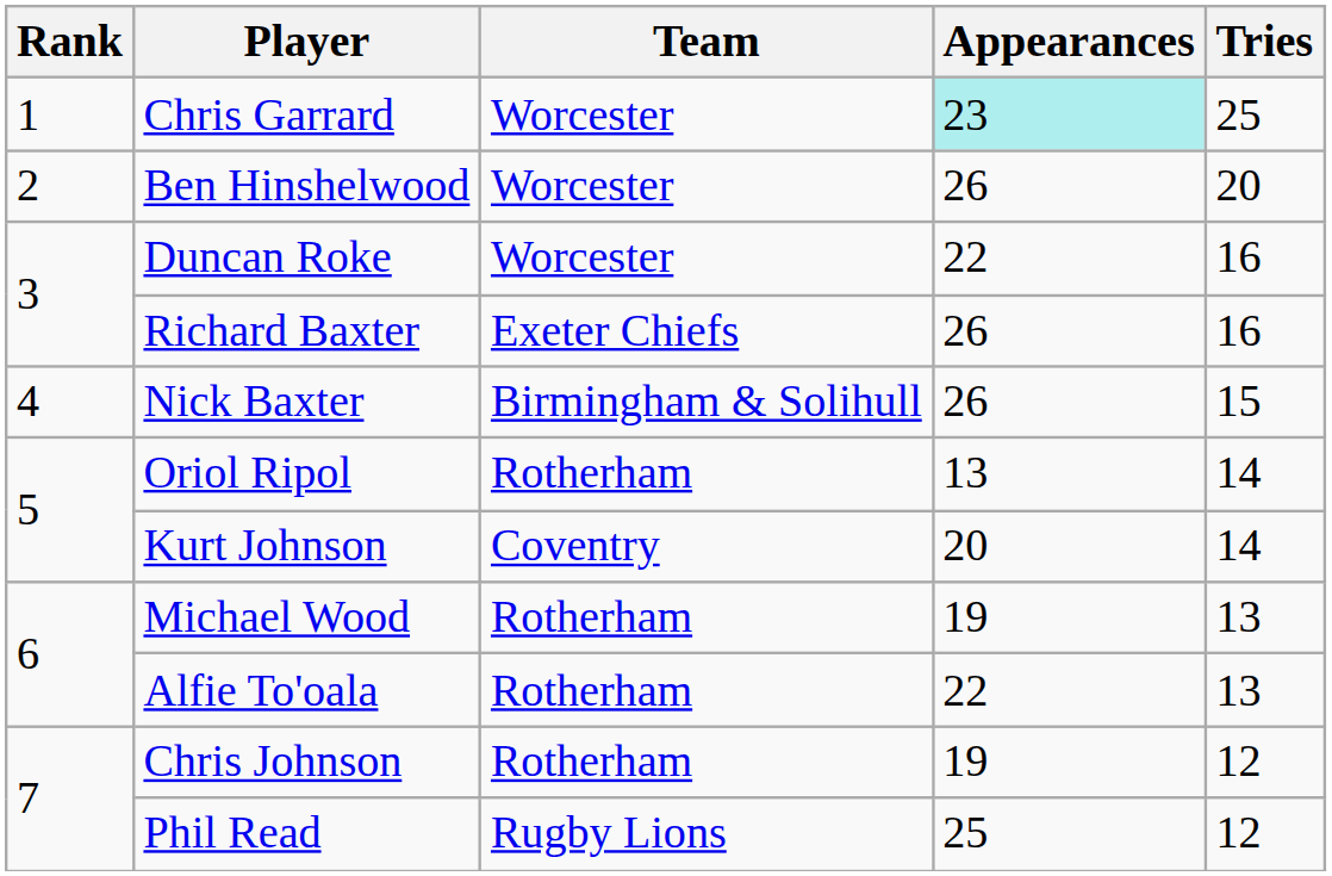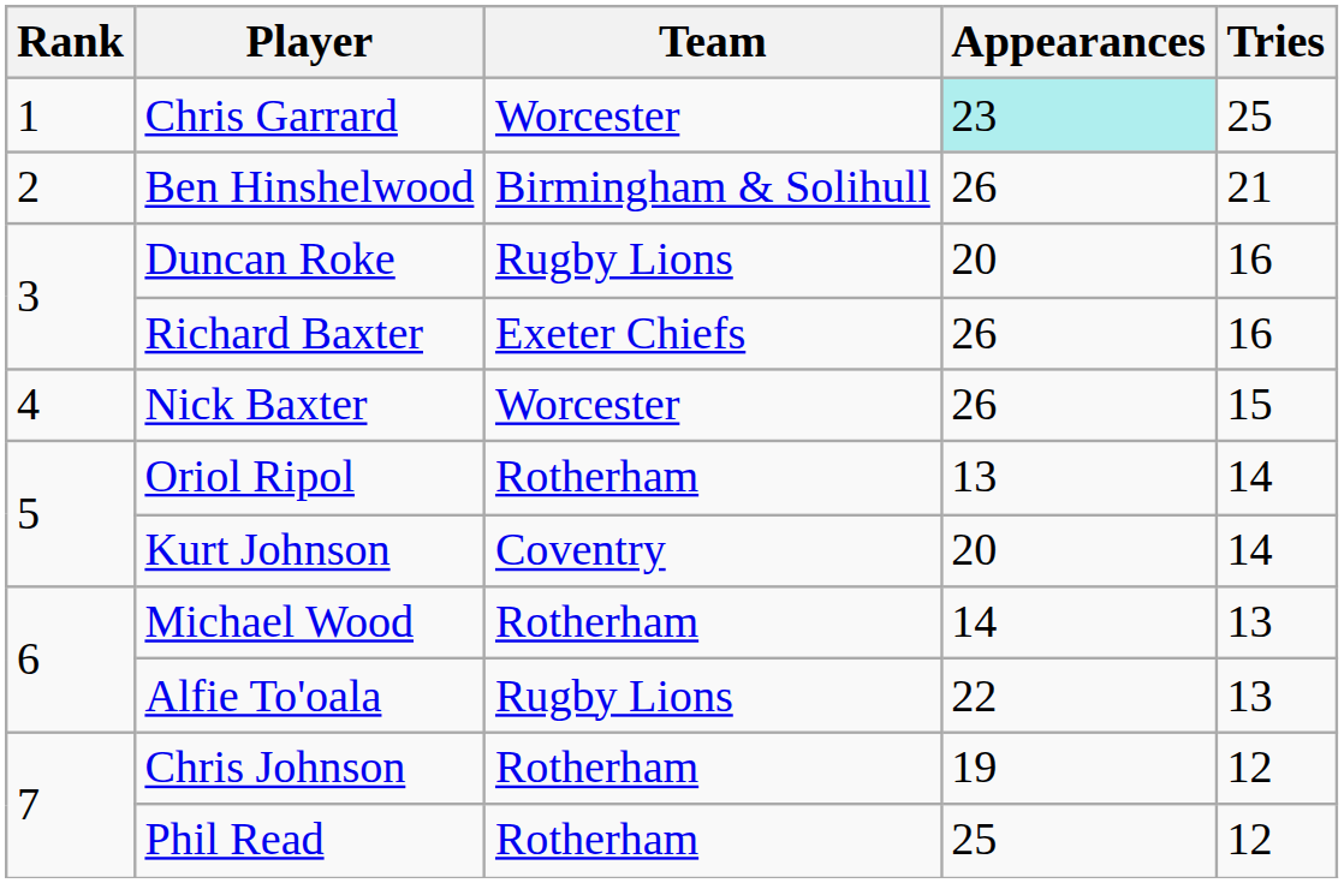Ben Hinshelwood | Team: Worcester -> Birmingham & Solihull
Ben Hinshelwood | Tries: 20 -> 21
Duncan Roke | Team: Worcester -> Rugby Lions
Duncan Roke | Appearances: 22 -> 20
Nick Baxter | Team: Birmingham & Solihull -> Worcester
Michael Wood | Appearances: 19 -> 14
Alfie To'oala | Team: Rotherham -> Rugby Lions
Phil Read | Team: Rugby Lions -> Rotherham
